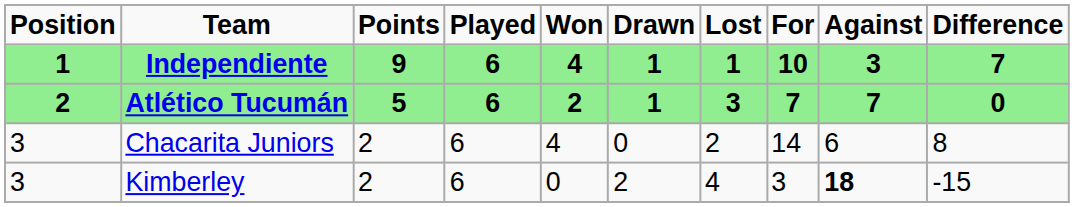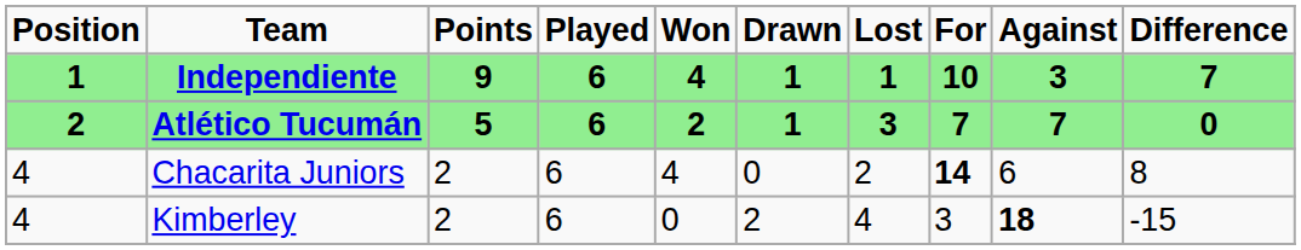Chacarita Juniors | Position / 1 / 2: 3 -> 4
Chacarita Juniors | For / 10 / 7: normal -> bold
Kimberley | Position / 1 / 2: 3 -> 4
